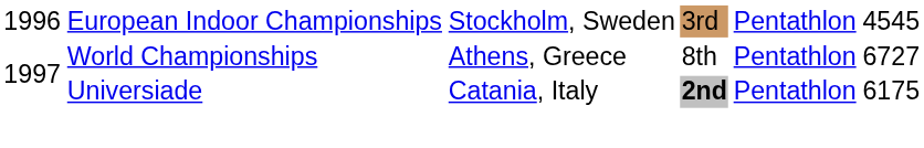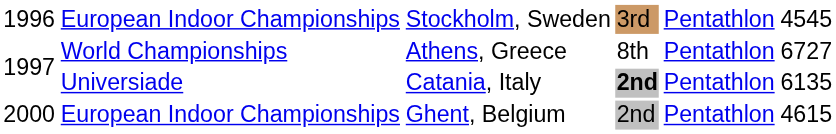Universiade | column 6: 6175 -> 6135
+ row: 2000 | European Indoor Championships | Ghent, Belgium | 2nd | Pentathlon | 4615
